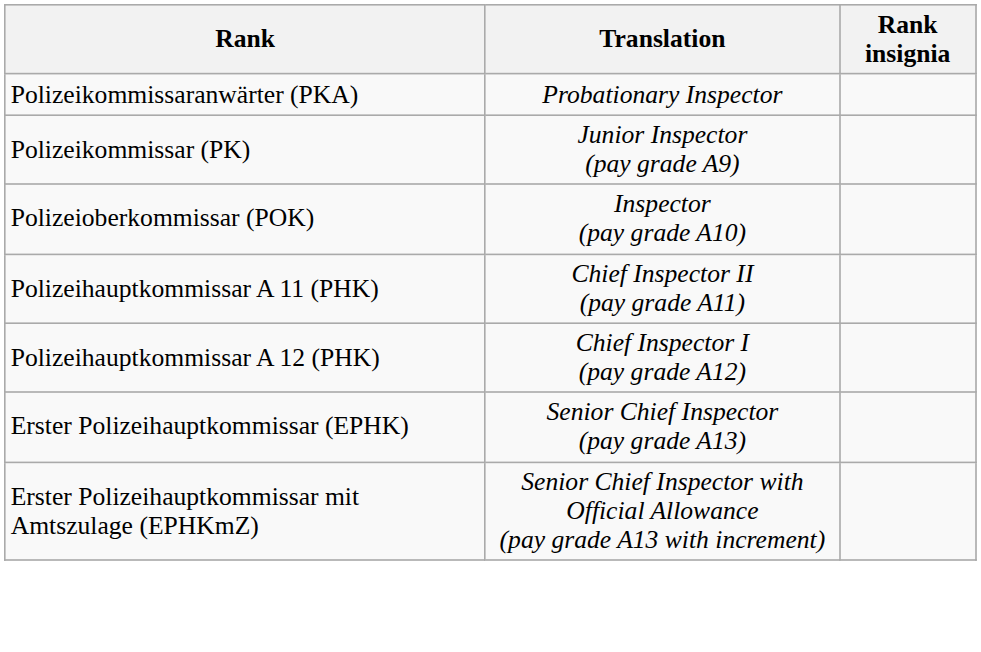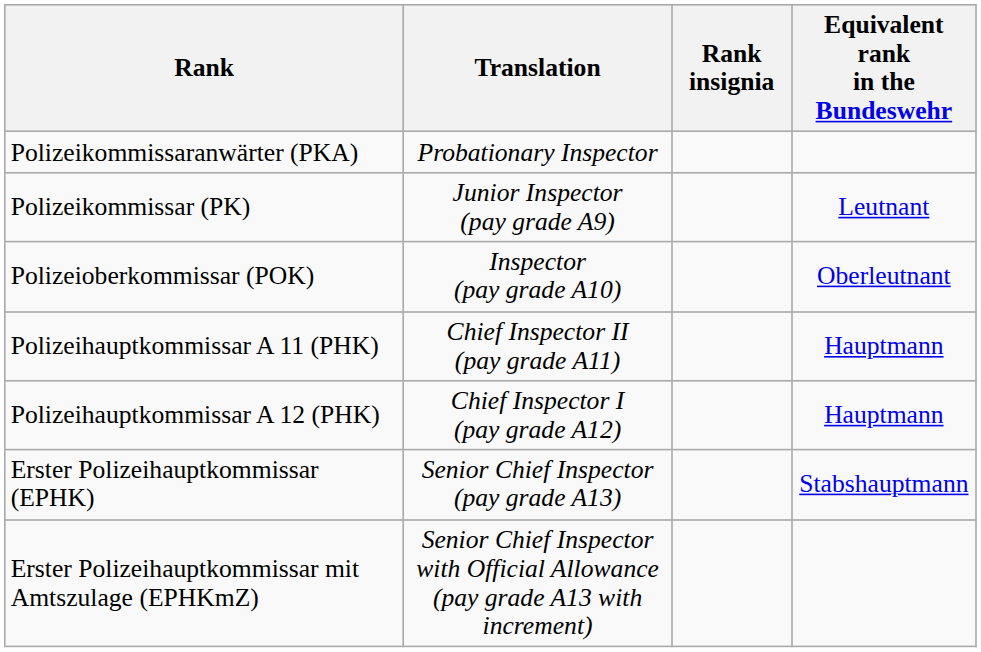+ column: Equivalent rank in the Bundeswehr | Leutnant | Oberleutnant | Hauptmann | Hauptmann | Stabshauptmann
